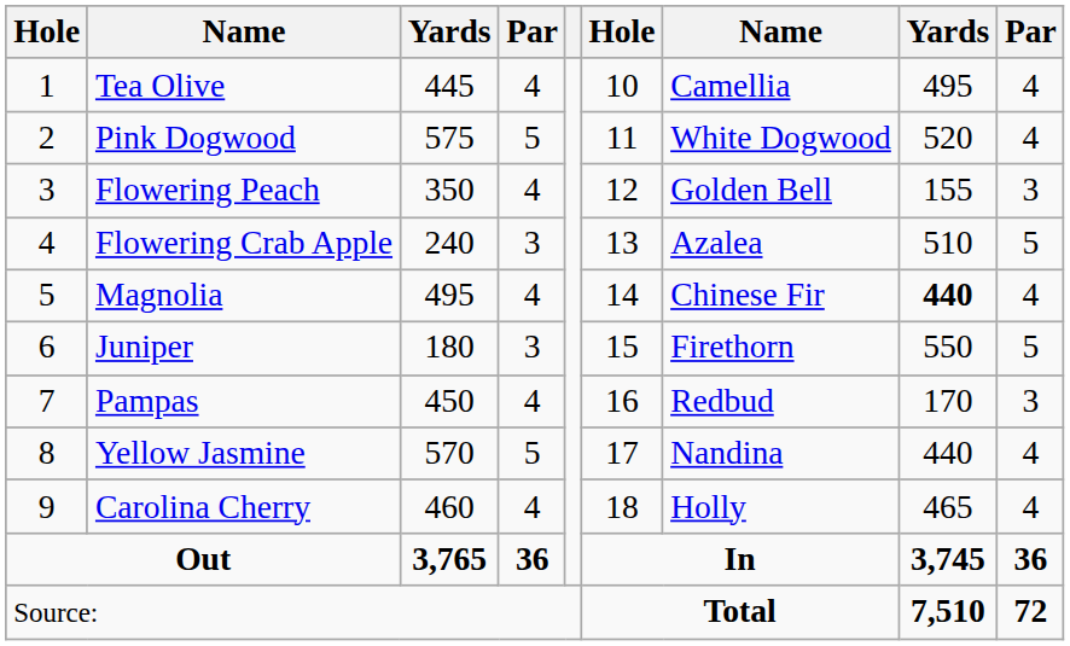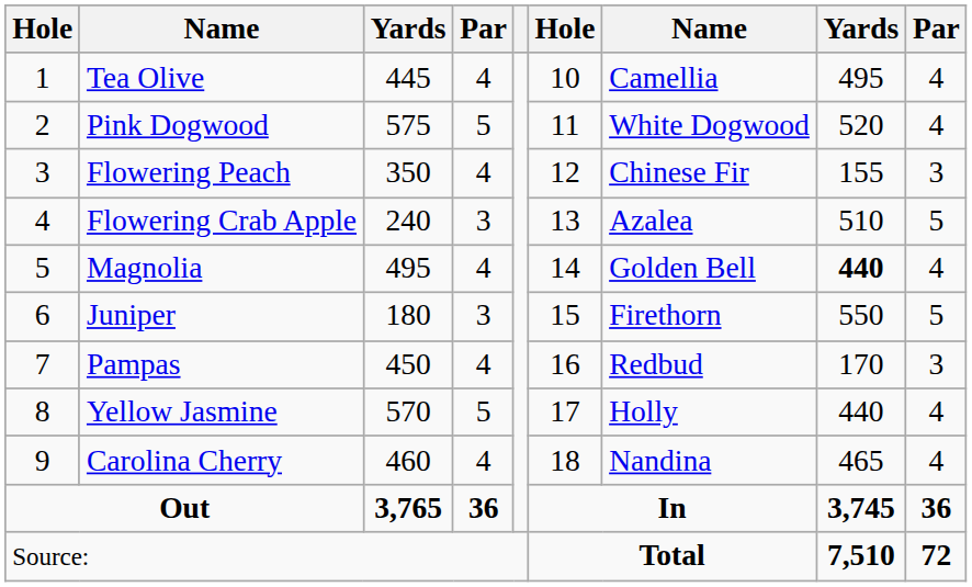Flowering Peach | column 7: Golden Bell -> Chinese Fir
Magnolia | column 7: Chinese Fir -> Golden Bell
Yellow Jasmine | column 7: Nandina -> Holly
Carolina Cherry | column 7: Holly -> Nandina
